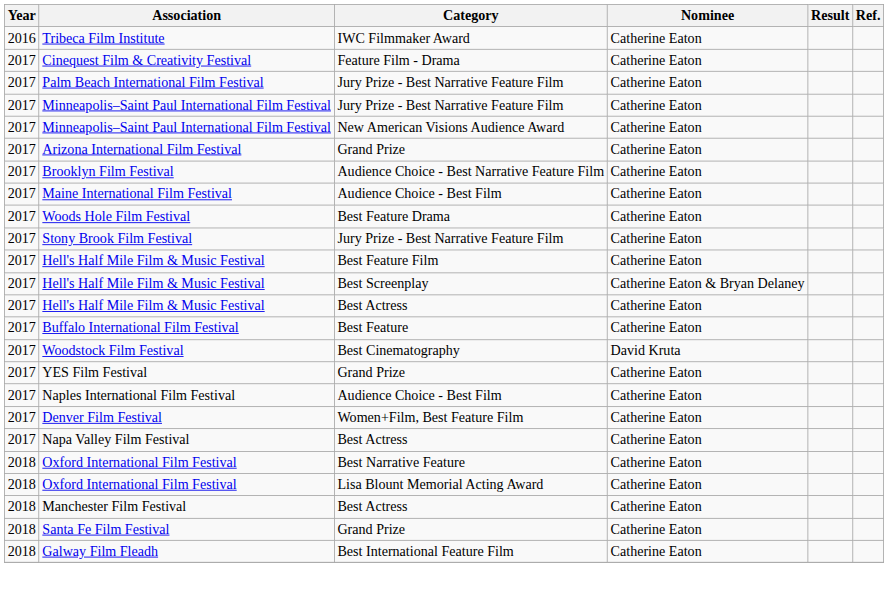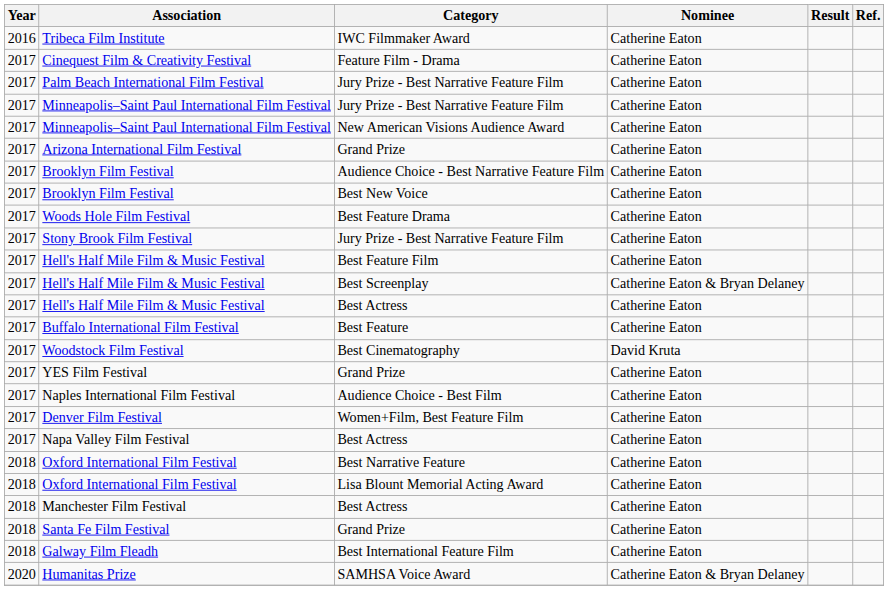+ row: 2017 | Brooklyn Film Festival | Best New Voice | Catherine Eaton
- row: 2017 | Maine International Film Festival | Audience Choice - Best Film | Catherine Eaton
+ row: 2020 | Humanitas Prize | SAMHSA Voice Award | Catherine Eaton & Bryan Delaney
